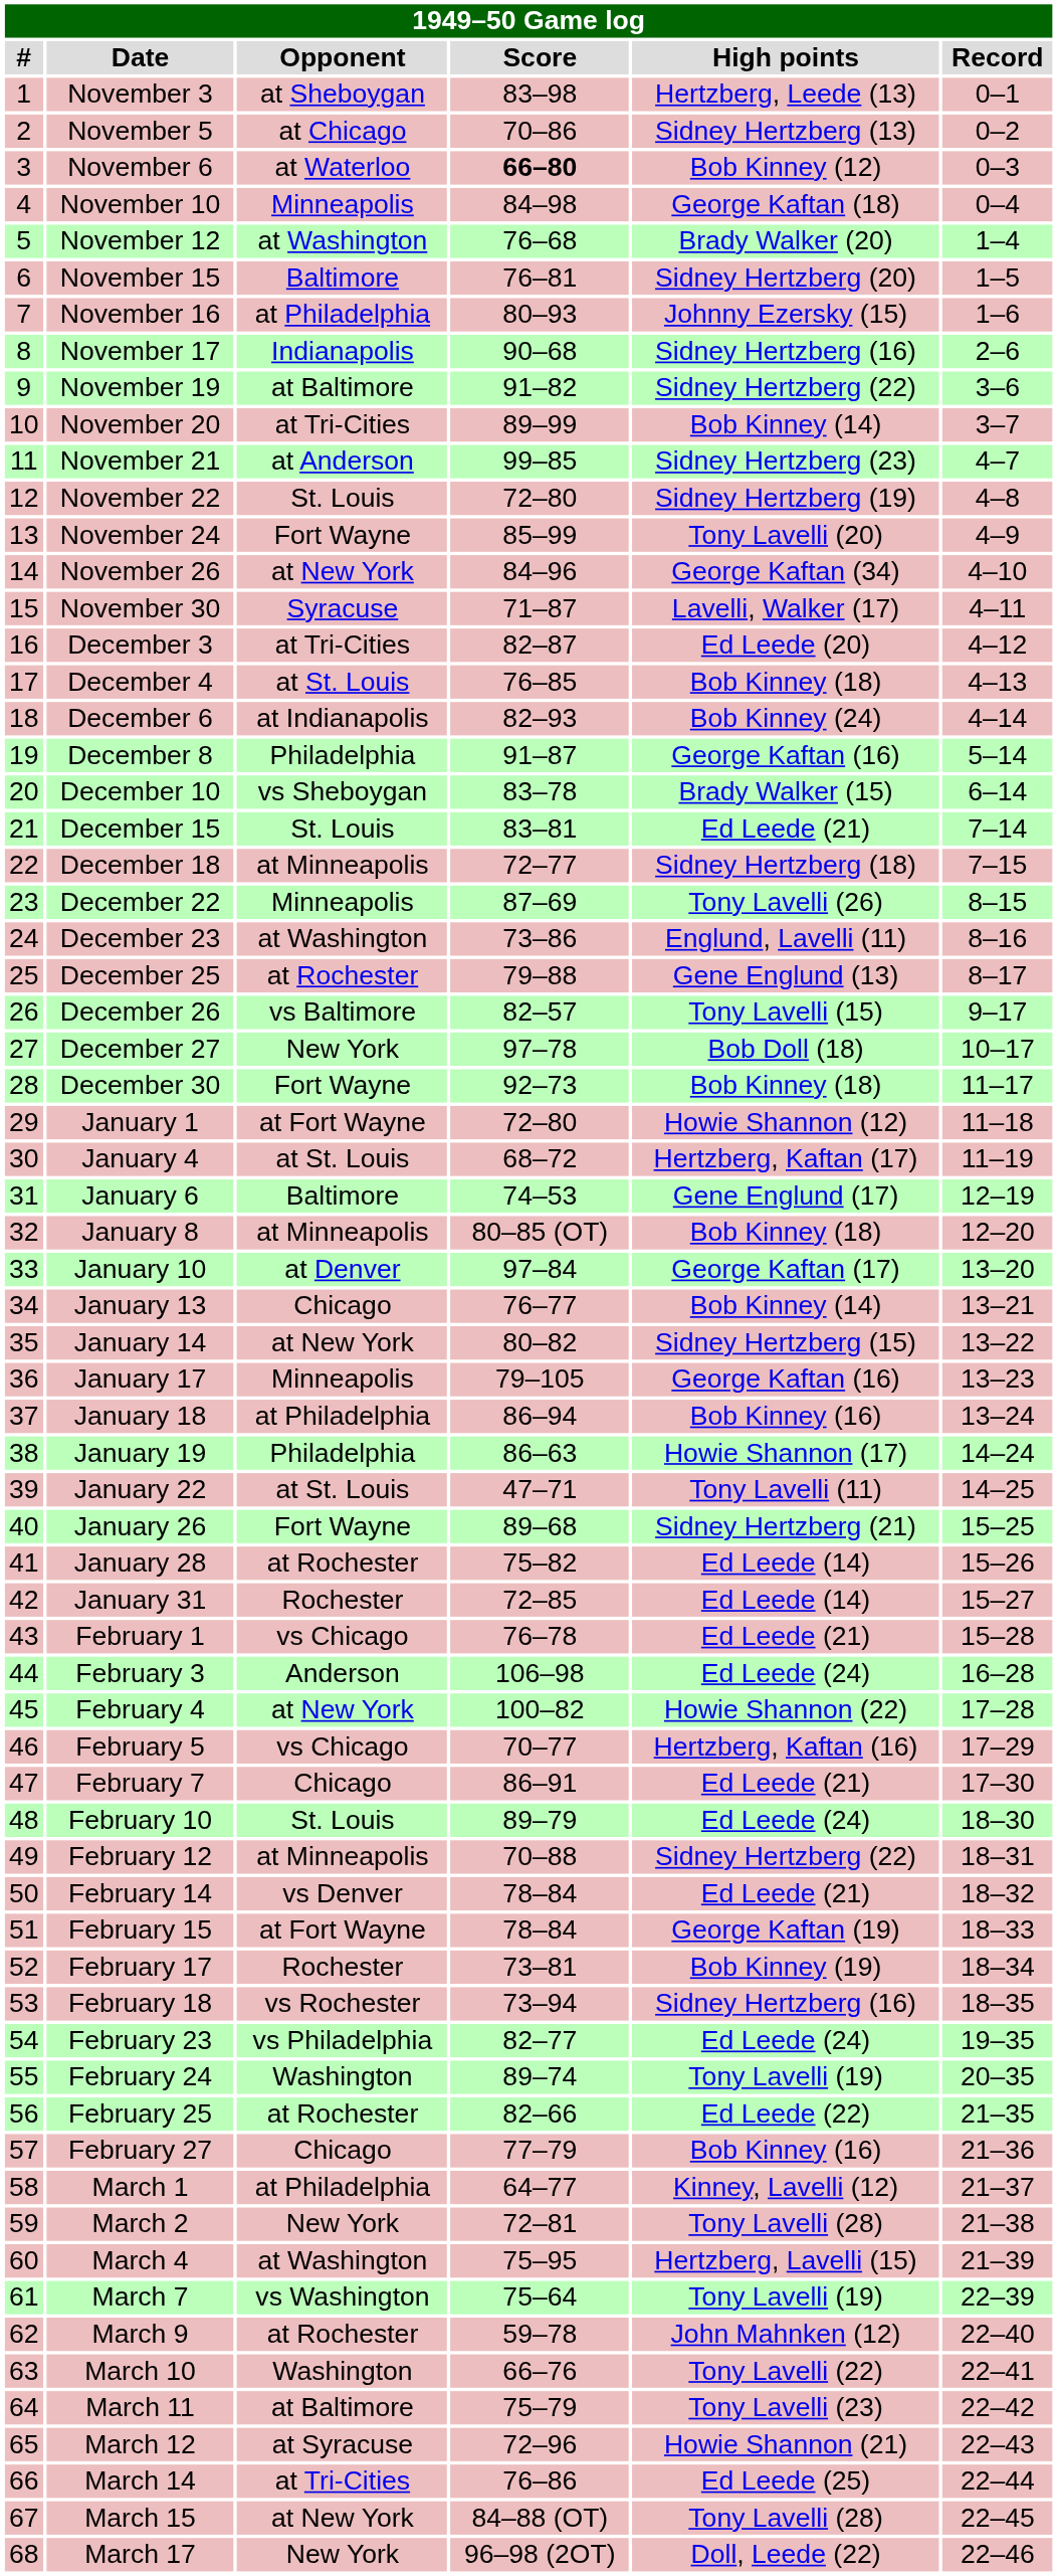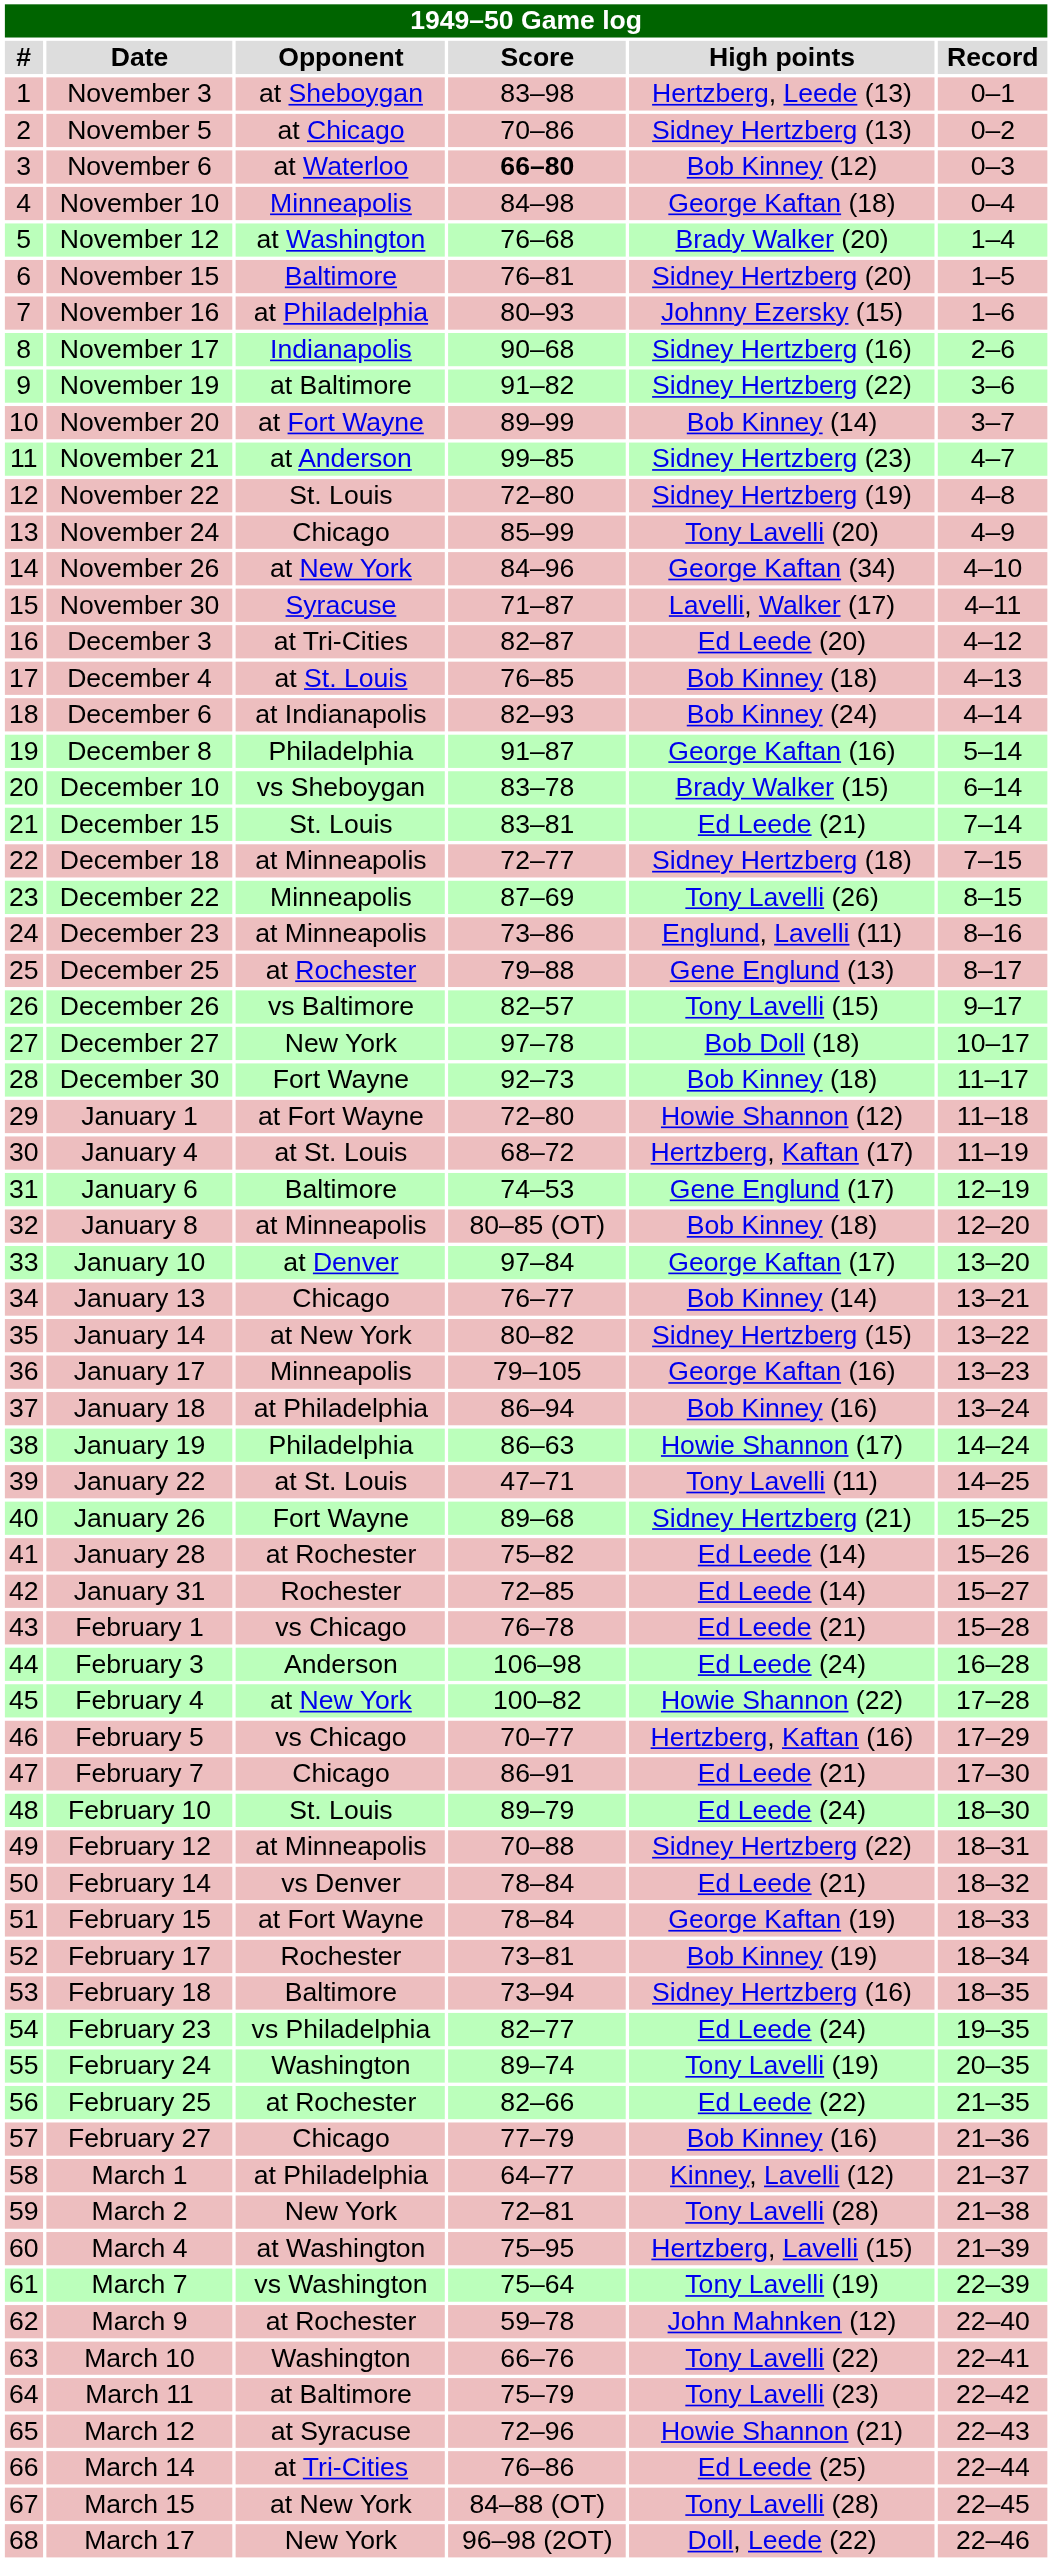November 20 | Opponent: at Tri-Cities -> at Fort Wayne
November 24 | Opponent: Fort Wayne -> Chicago
December 23 | Opponent: at Washington -> at Minneapolis
February 18 | Opponent: vs Rochester -> Baltimore
